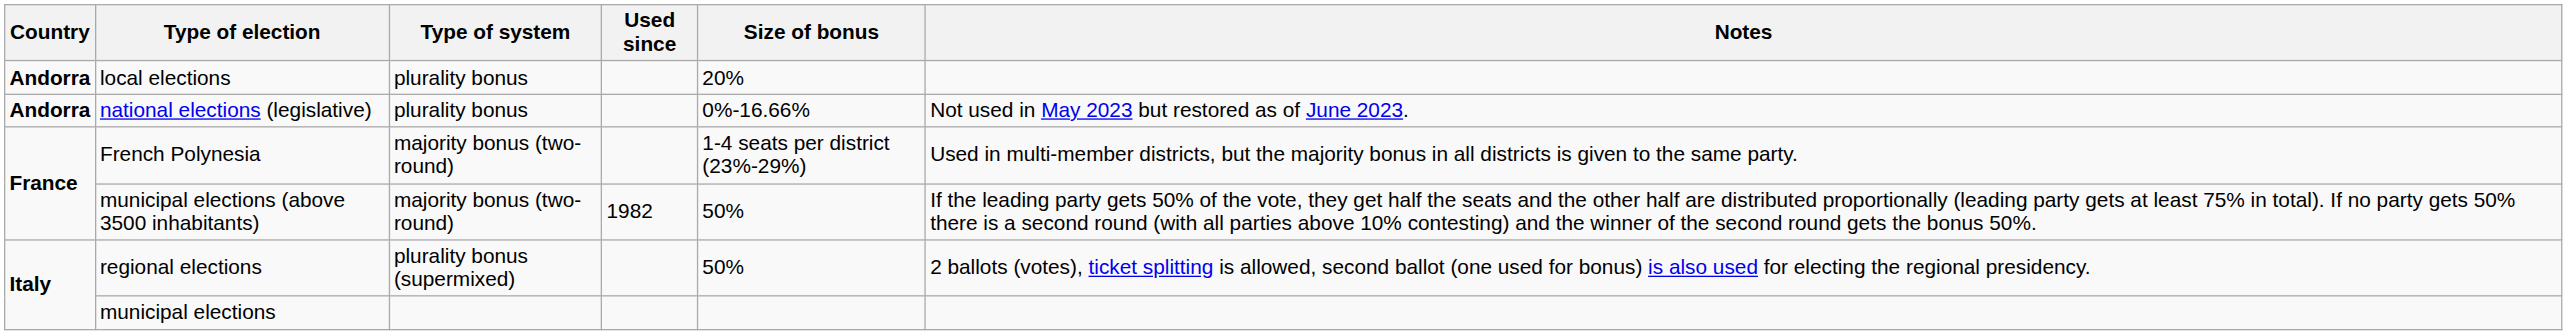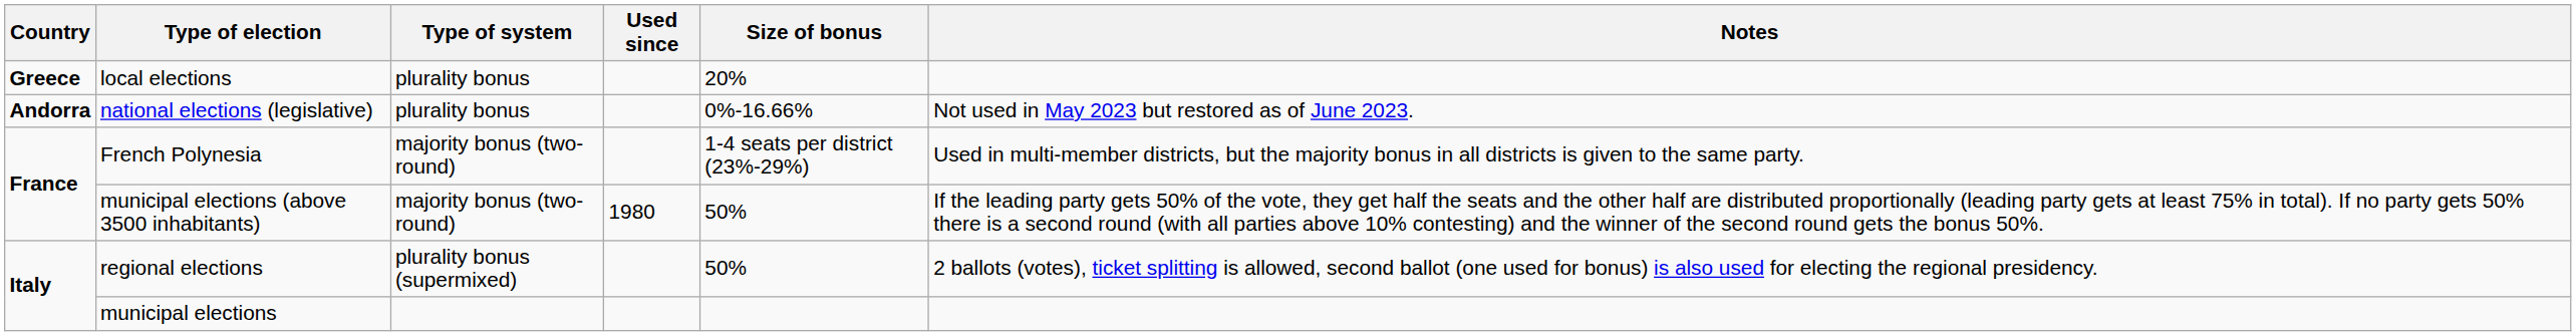local elections | Country: Andorra -> Greece
municipal elections (above 3500 inhabitants) | Used since: 1982 -> 1980
